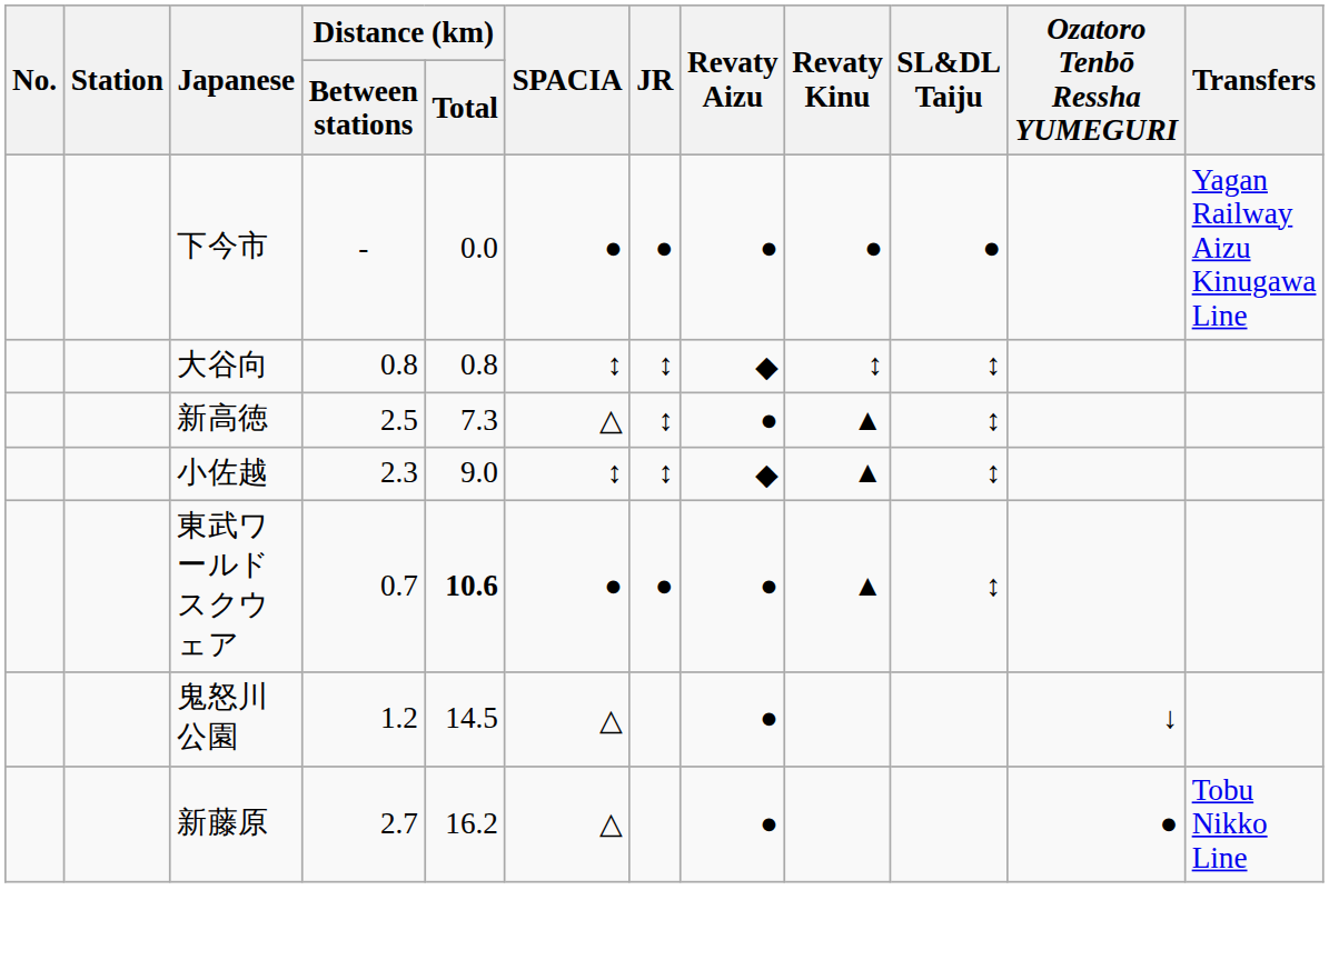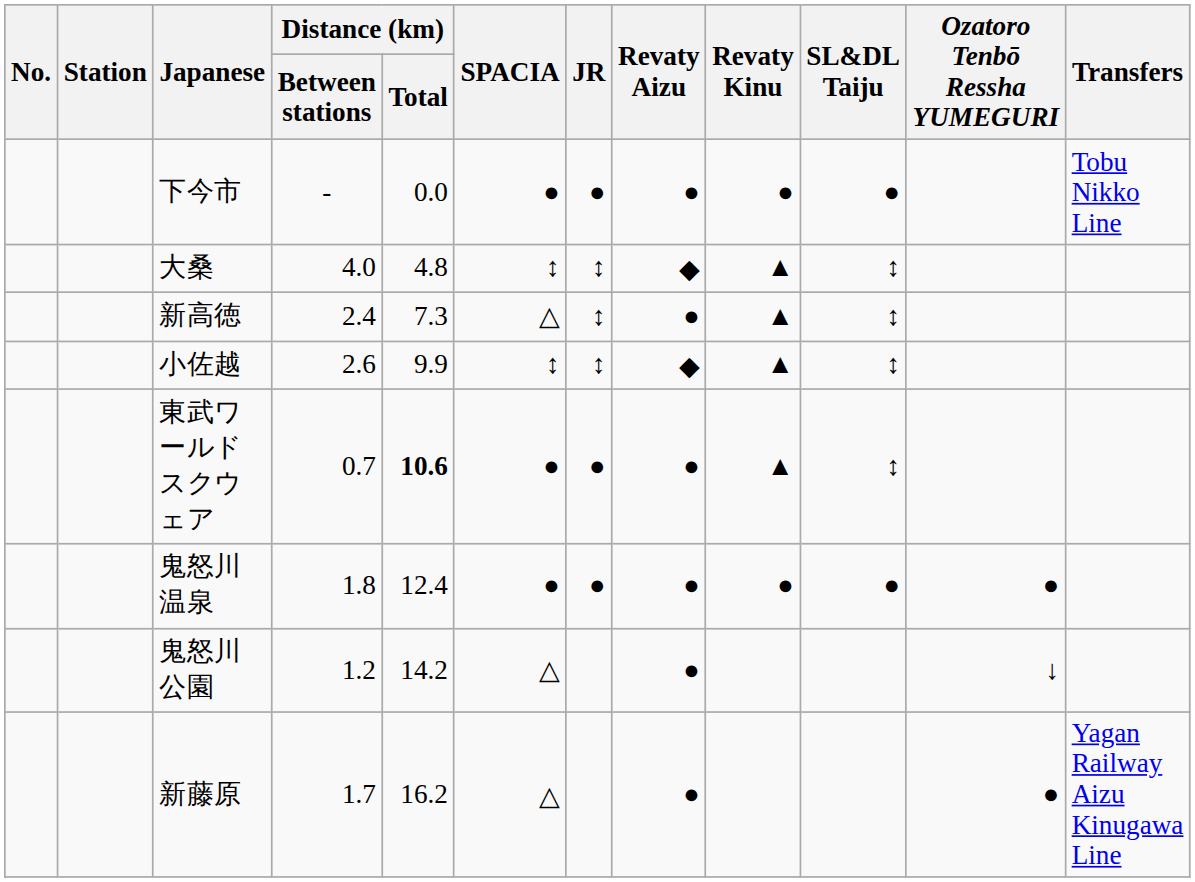下今市 | Transfers: Yagan Railway Aizu Kinugawa Line -> Tobu Nikko Line
- row: 大谷向 | 0.8 | 0.8 | ↕ | ↕ | ◆ | ↕ | ↕
+ row: 大桑 | 4.0 | 4.8 | ↕ | ↕ | ◆ | ▲ | ↕
新高徳 | Distance (km) / Between stations: 2.5 -> 2.4
小佐越 | Distance (km) / Between stations: 2.3 -> 2.6
小佐越 | Distance (km) / Total: 9.0 -> 9.9
+ row: 鬼怒川温泉 | 1.8 | 12.4 | ● | ● | ● | ● | ● | ●
鬼怒川公園 | Distance (km) / Total: 14.5 -> 14.2
新藤原 | Distance (km) / Between stations: 2.7 -> 1.7
新藤原 | Transfers: Tobu Nikko Line -> Yagan Railway Aizu Kinugawa Line
